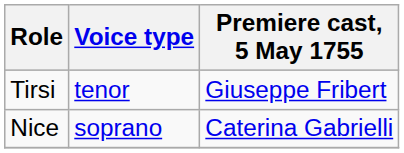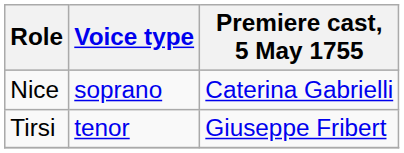rows swapped: Nice <-> Tirsi
